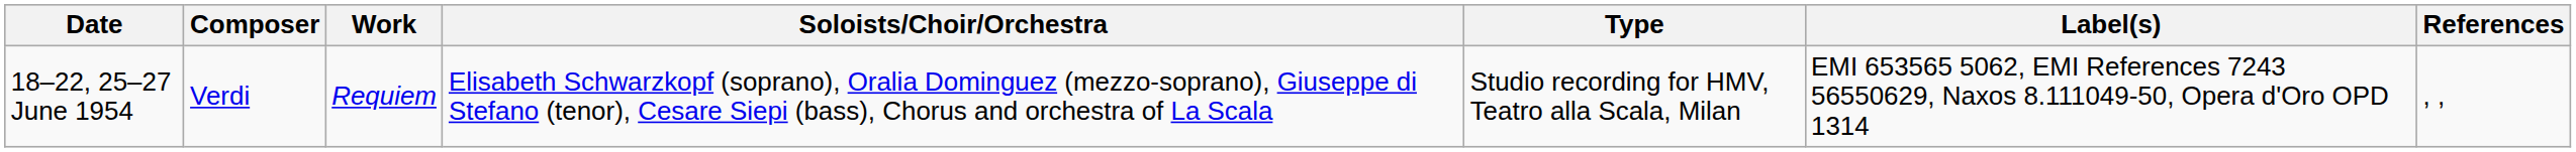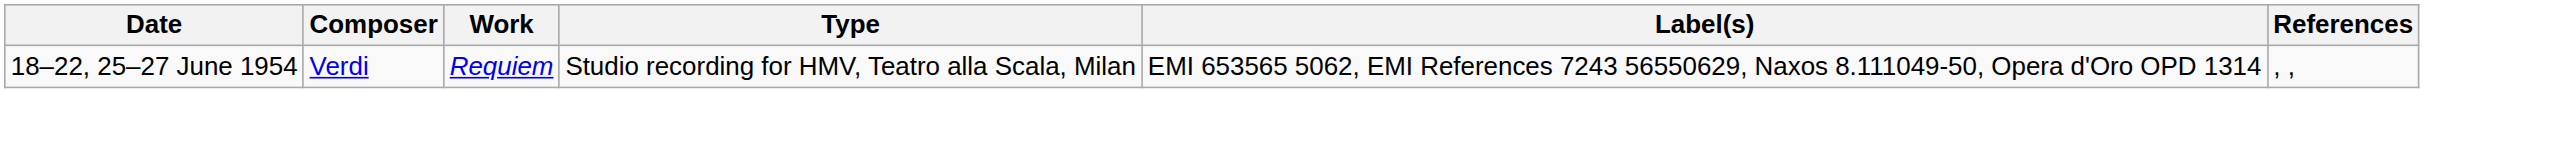- column: Soloists/Choir/Orchestra | Elisabeth Schwarzkopf (soprano), Oralia Dominguez (mezzo-soprano), Giuseppe di Stefano (tenor), Cesare Siepi (bass), Chorus and orchestra of La Scala
